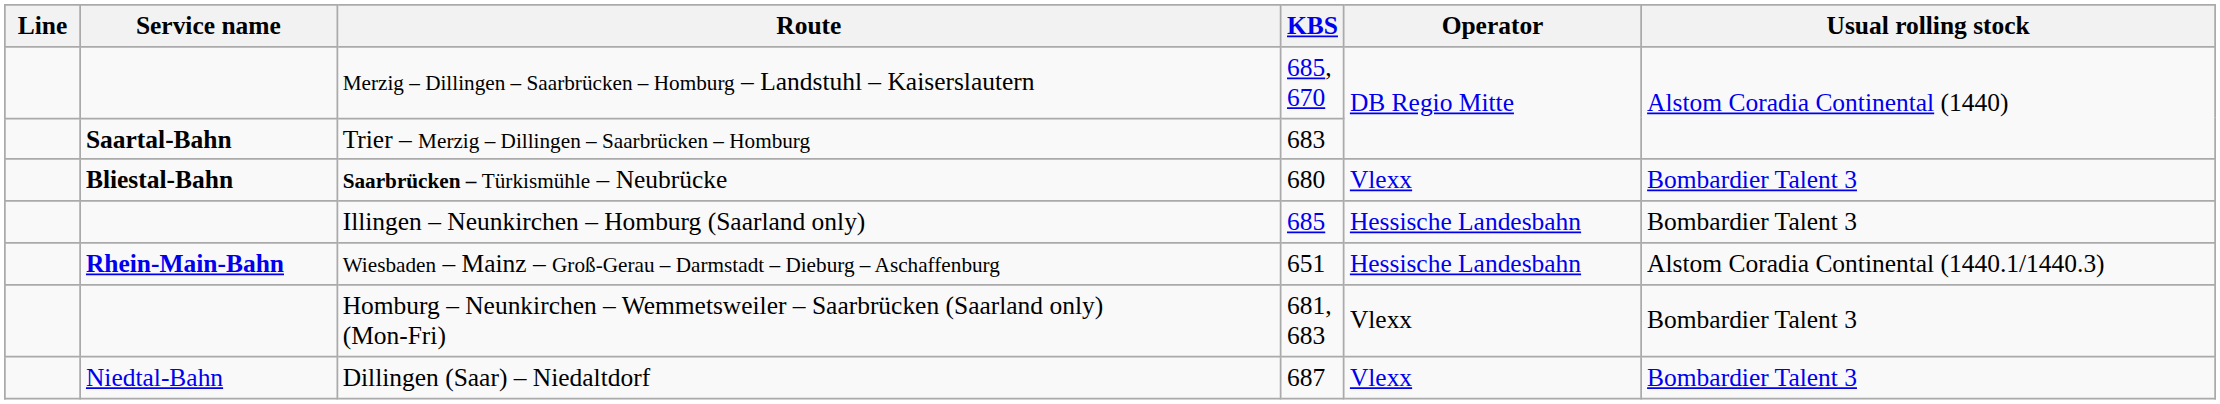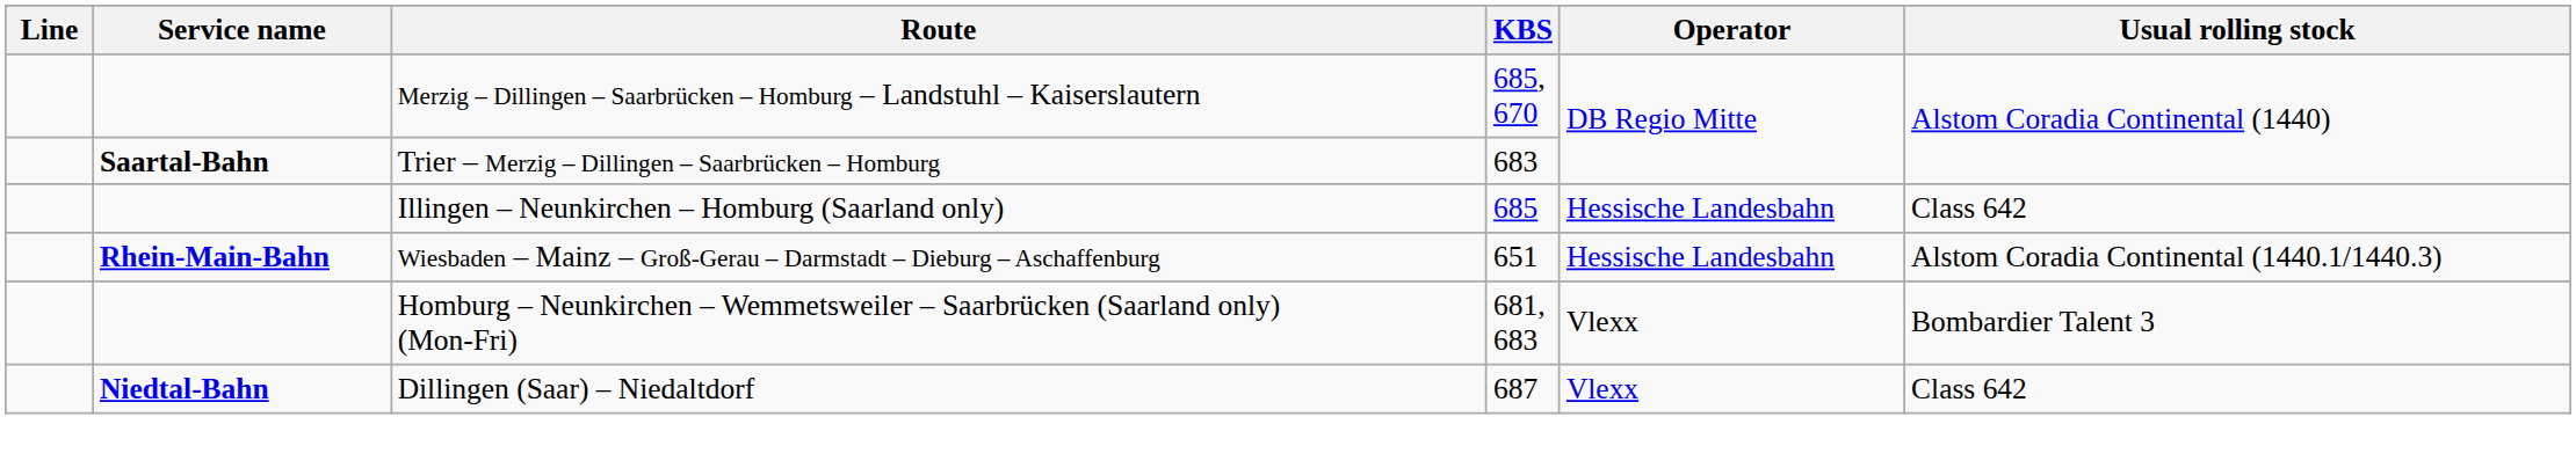- row: Bliestal-Bahn | Saarbrücken – Türkismühle – Neubrücke | 680 | Vlexx | Bombardier Talent 3
Illingen – Neunkirchen – Homburg (Saarland only) | Usual rolling stock: Bombardier Talent 3 -> Class 642
Dillingen (Saar) – Niedaltdorf | Service name: normal -> bold
Dillingen (Saar) – Niedaltdorf | Usual rolling stock: Bombardier Talent 3 -> Class 642
